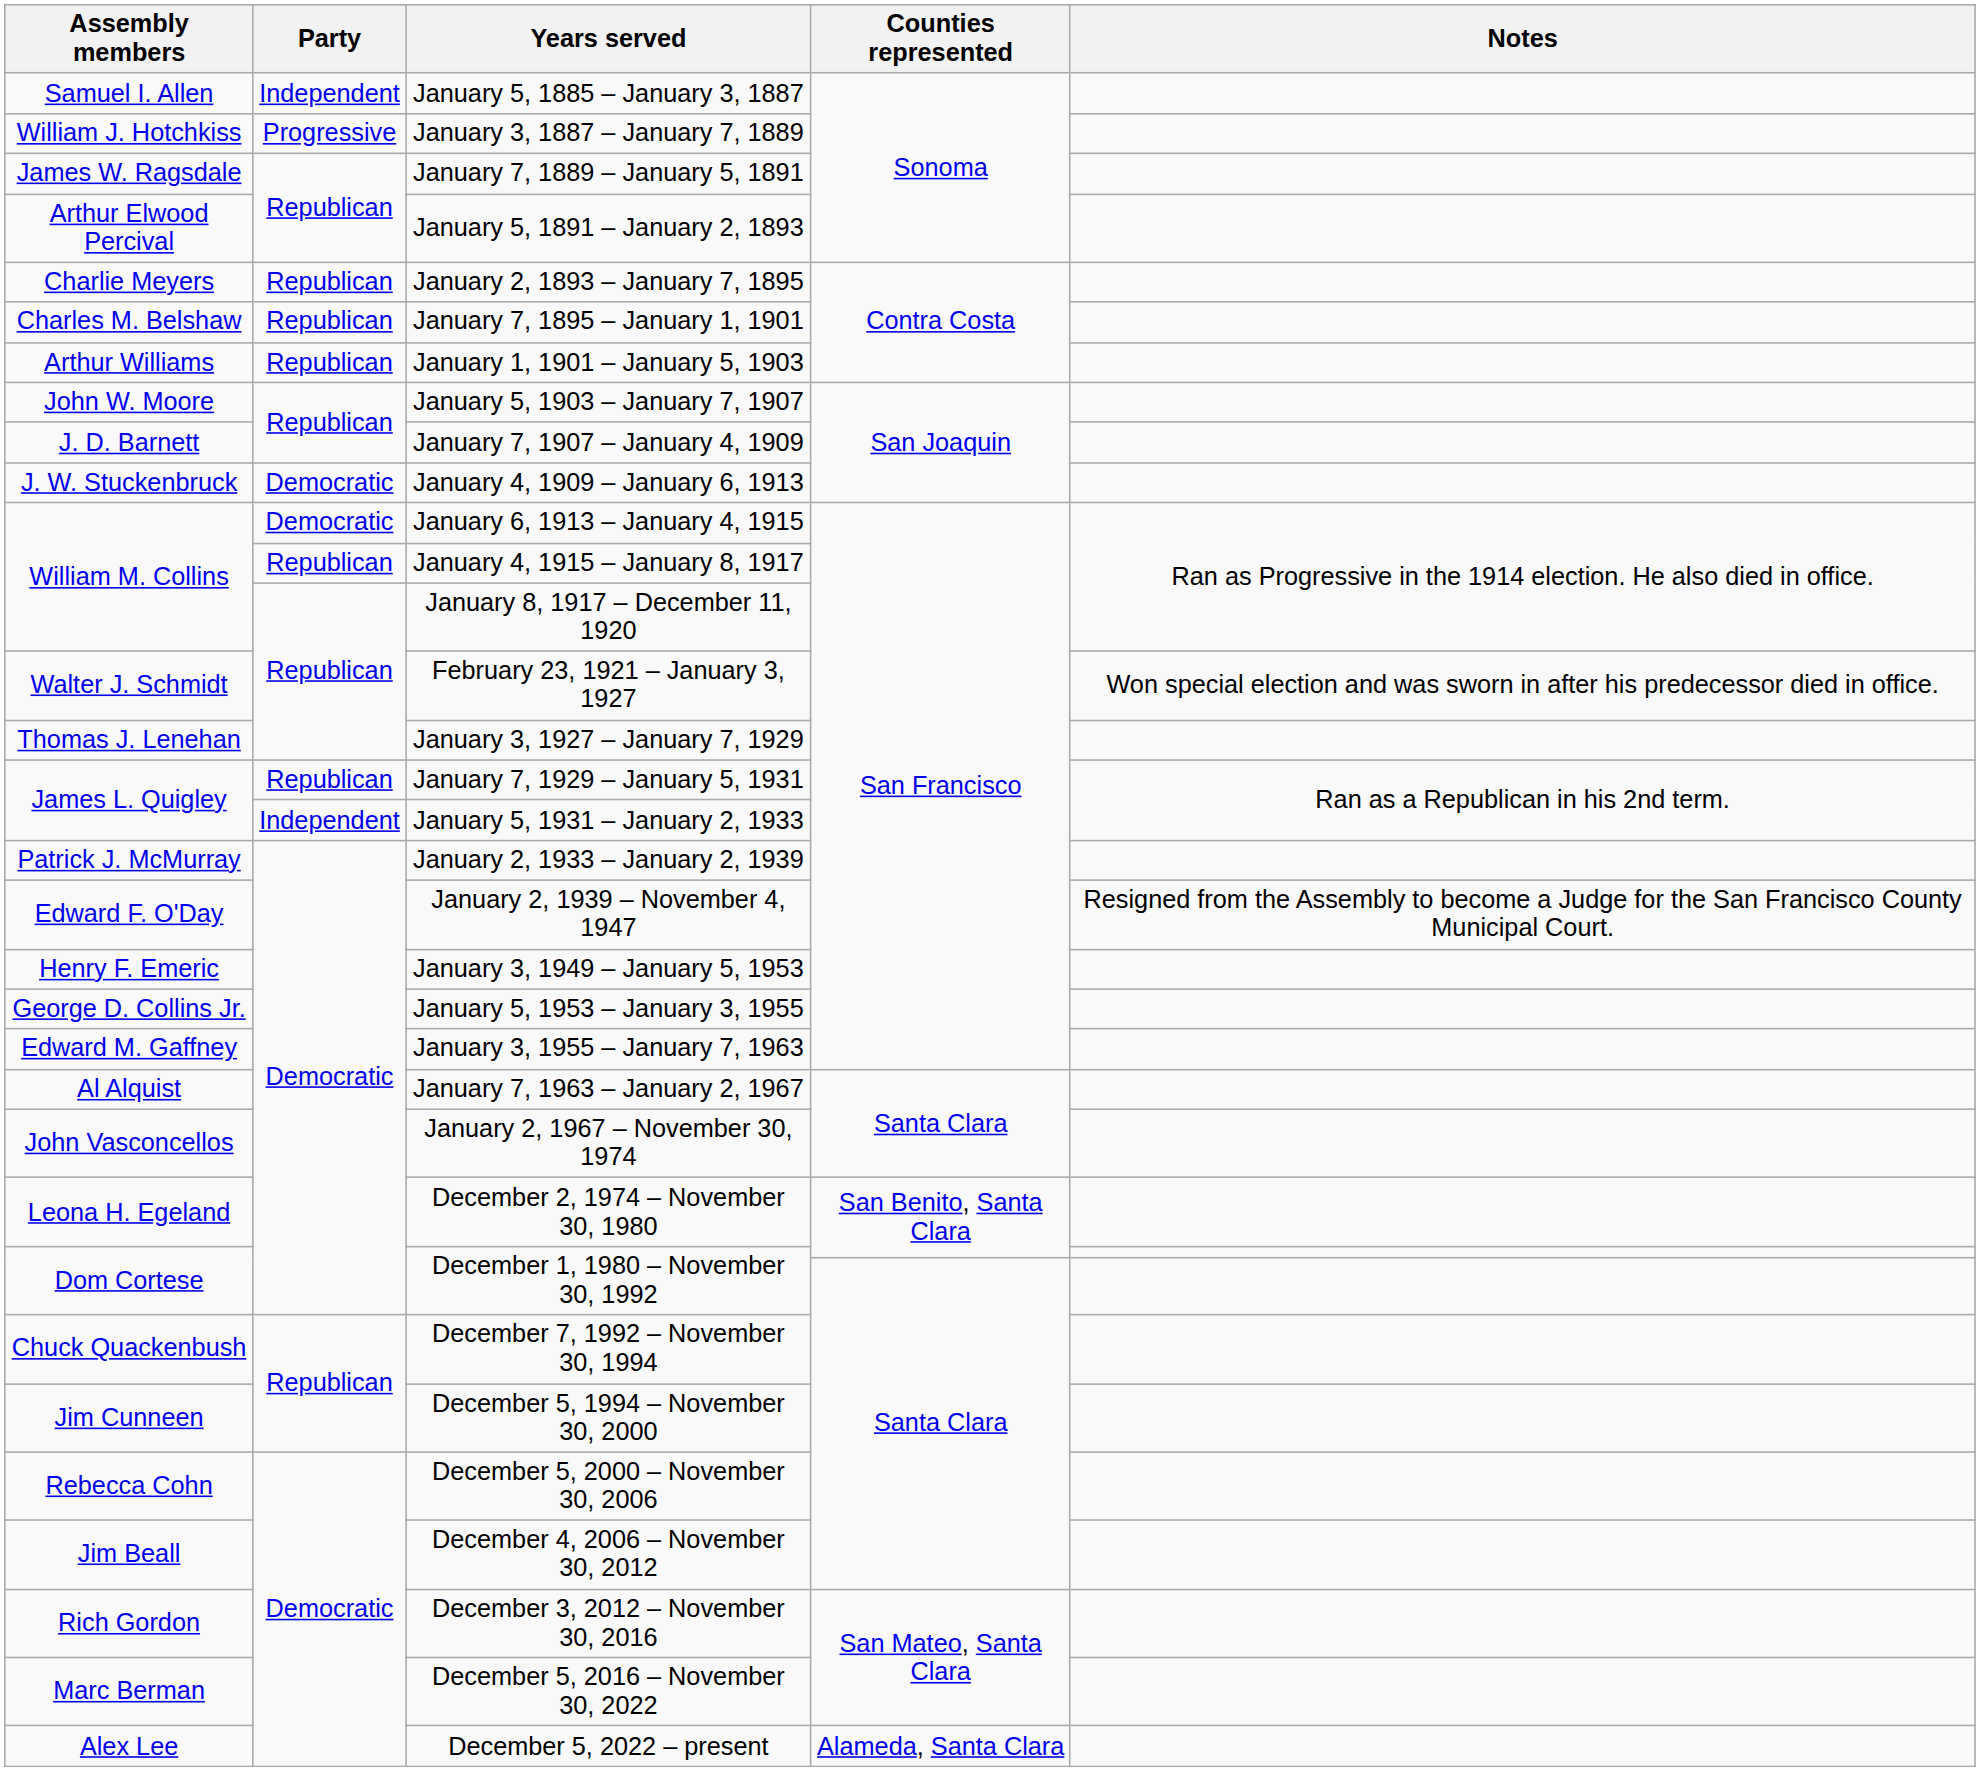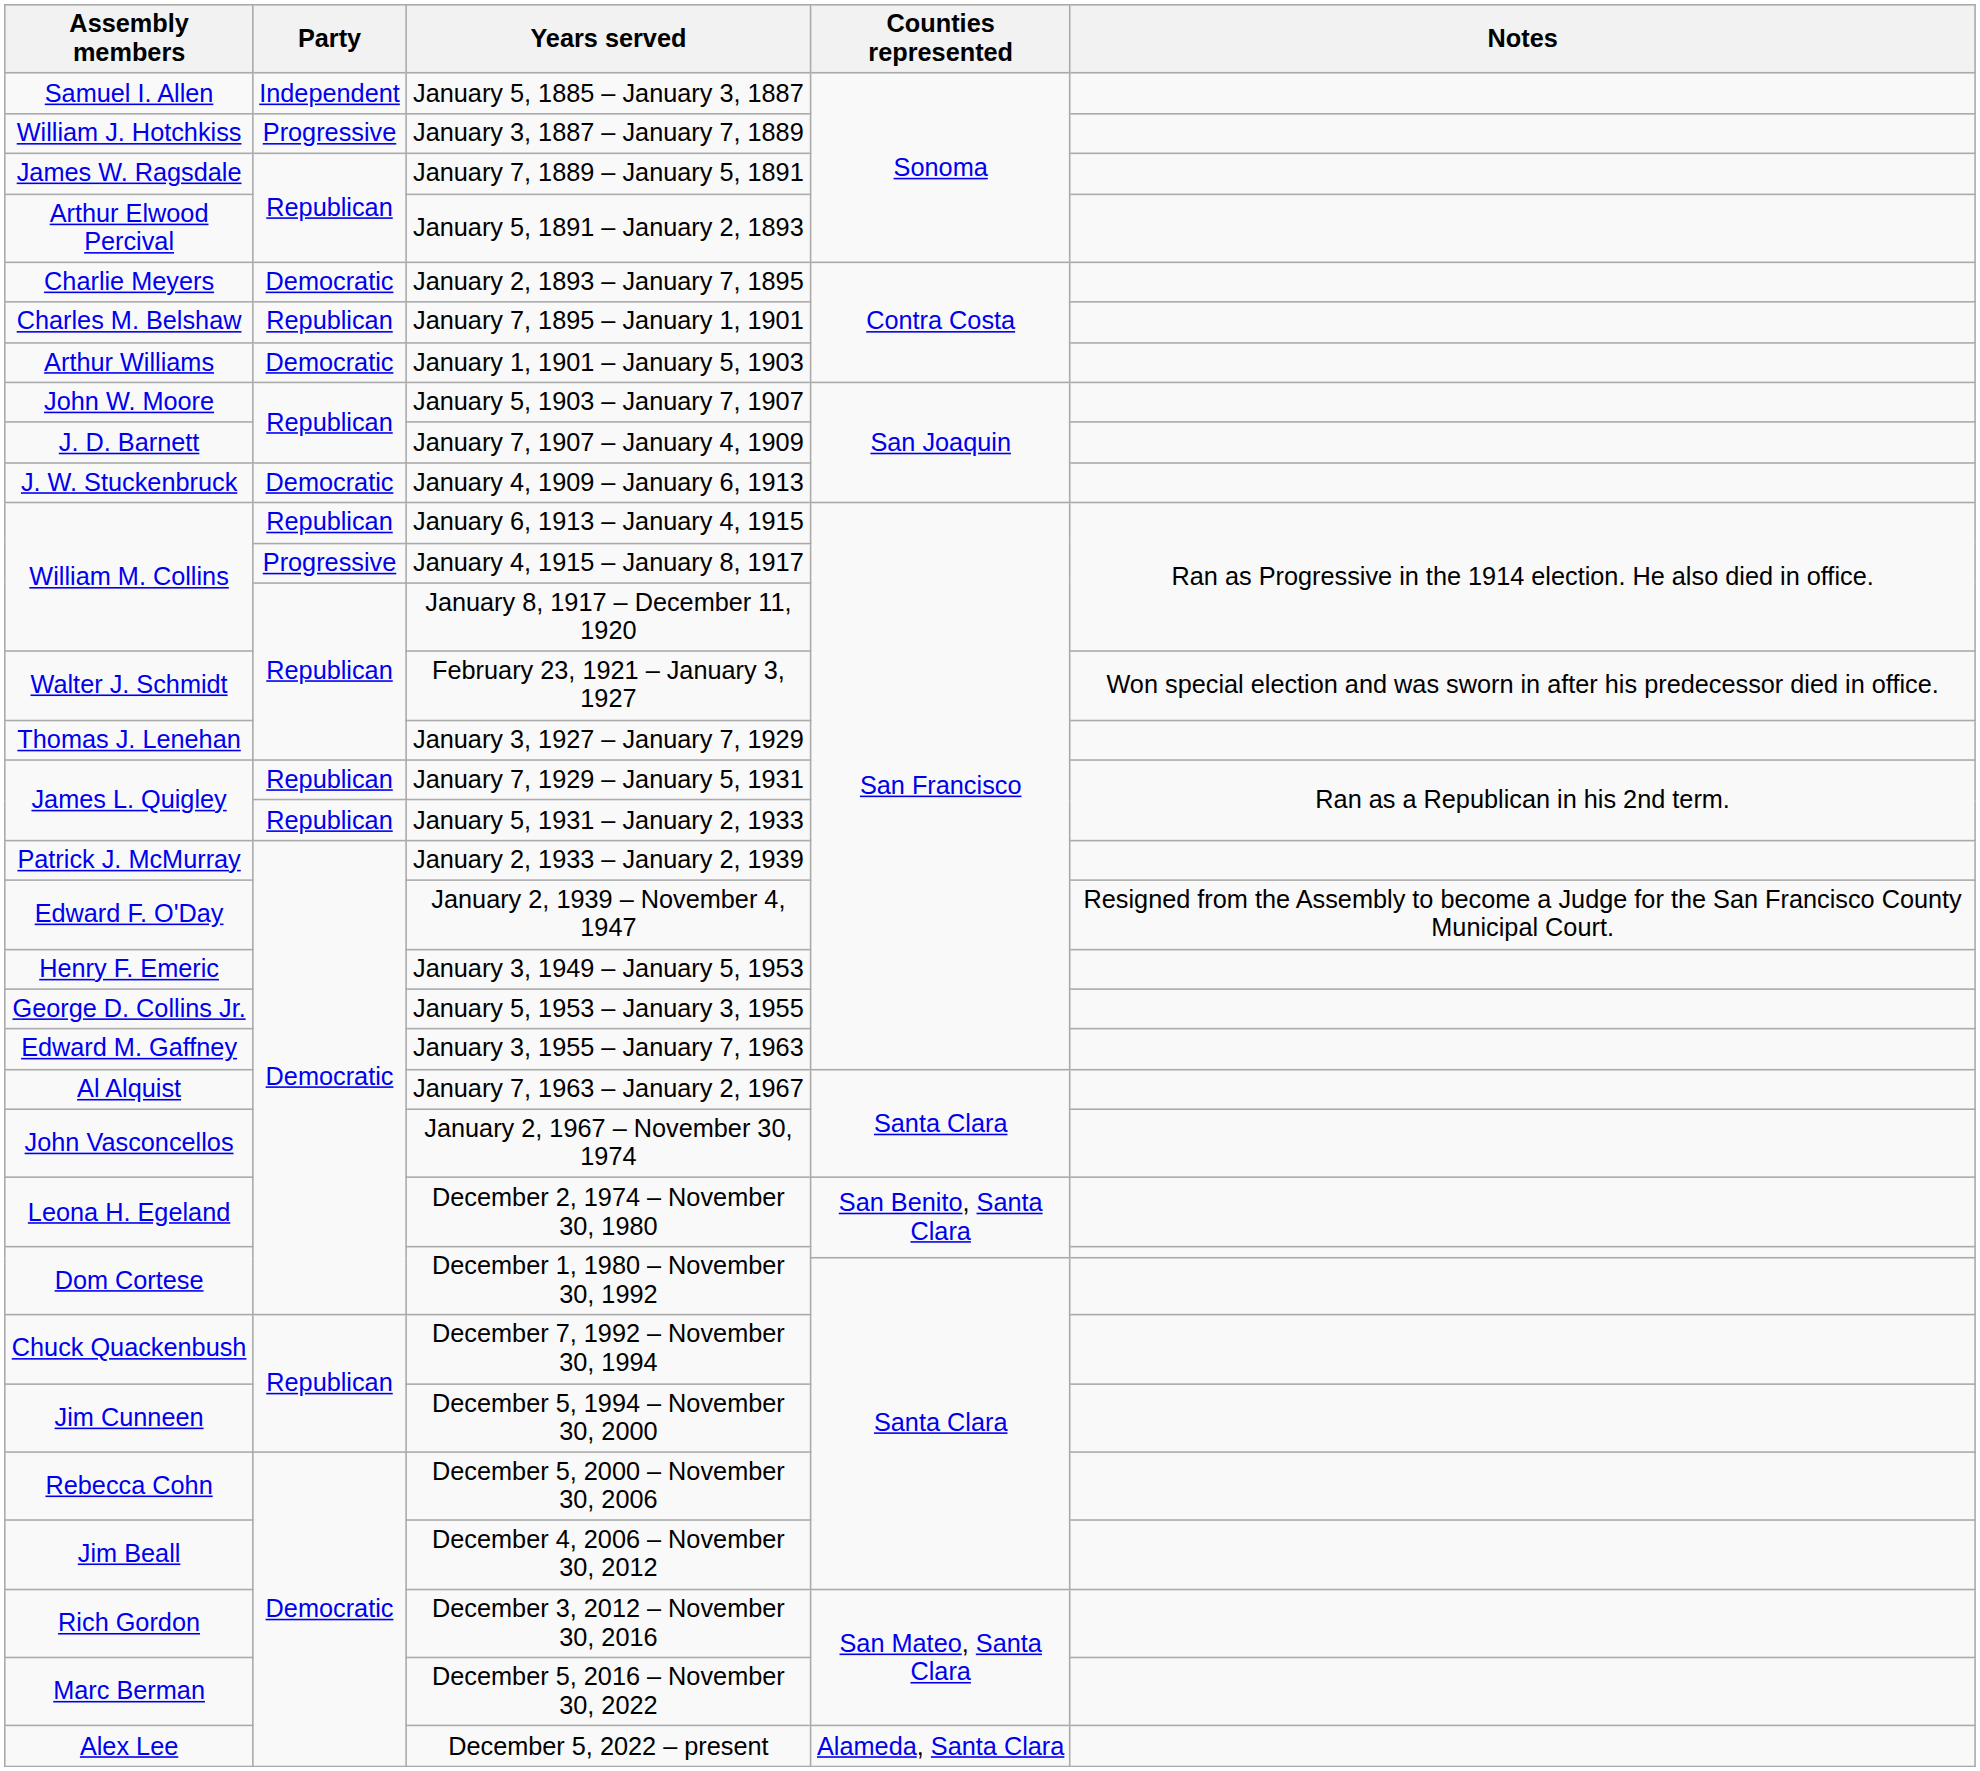January 2, 1893 – January 7, 1895 | Party: Republican -> Democratic
January 1, 1901 – January 5, 1903 | Party: Republican -> Democratic
January 6, 1913 – January 4, 1915 | Party: Democratic -> Republican
January 4, 1915 – January 8, 1917 | Party: Republican -> Progressive
January 5, 1931 – January 2, 1933 | Party: Independent -> Republican
